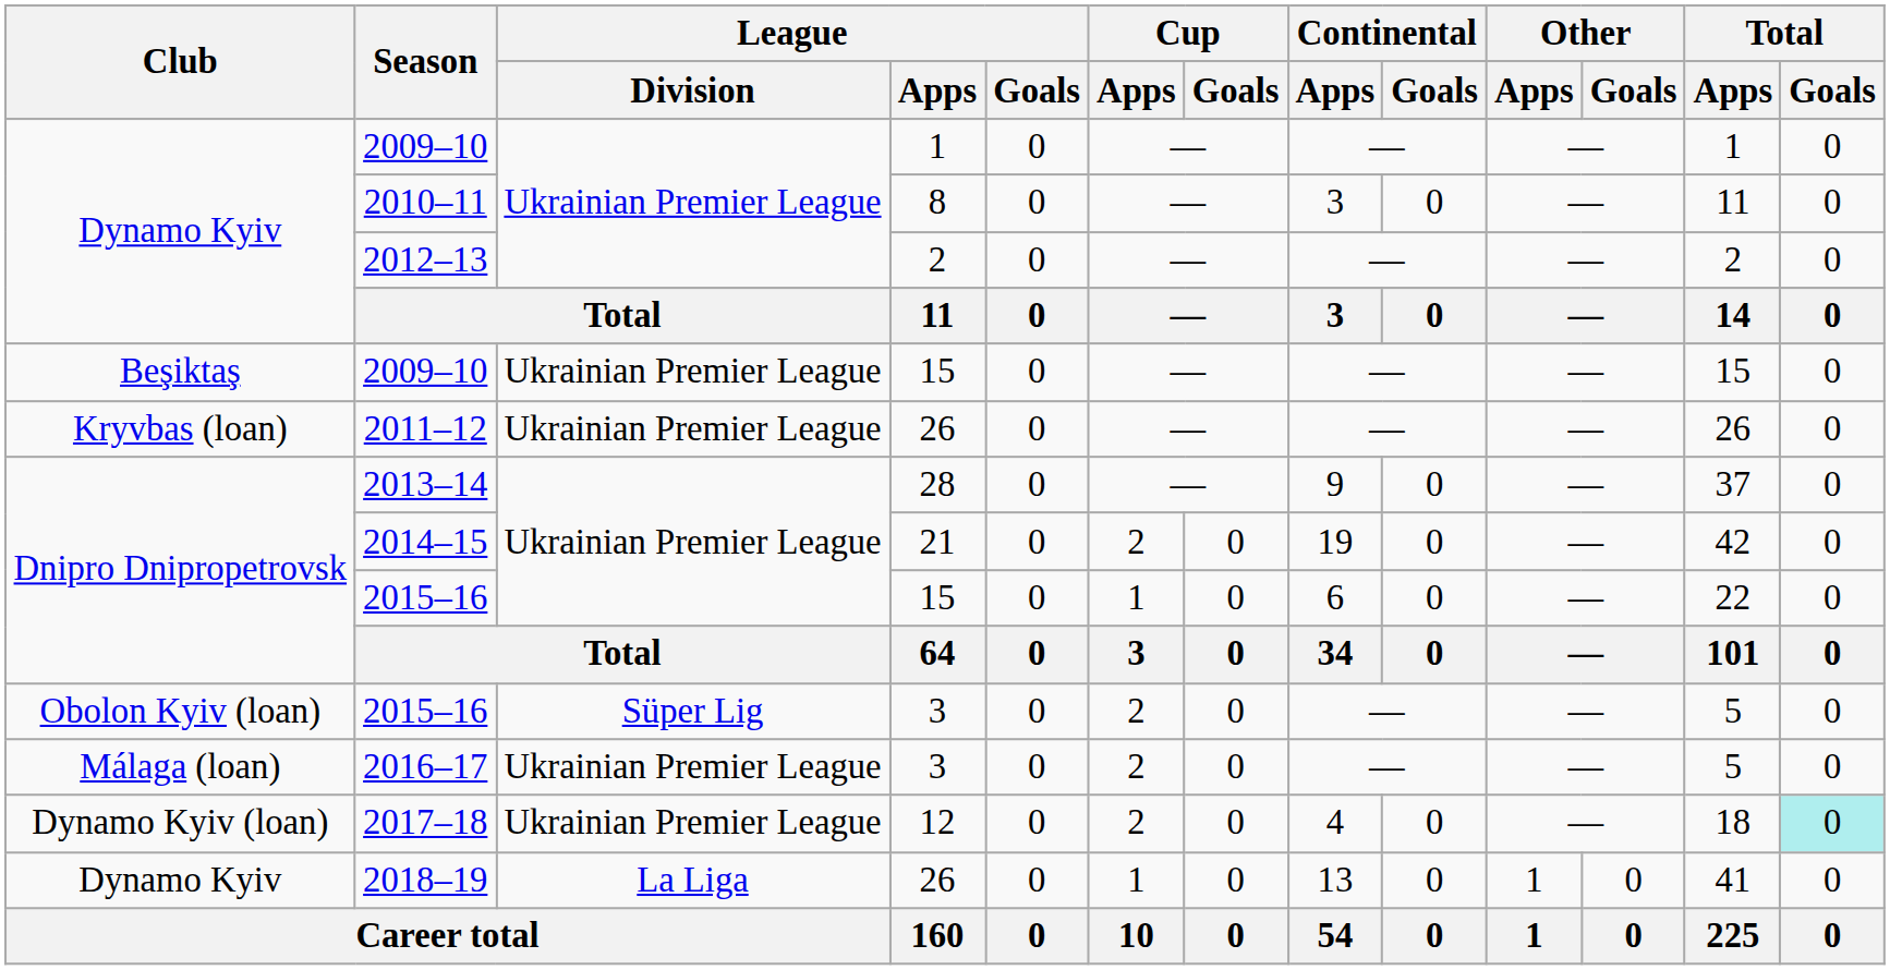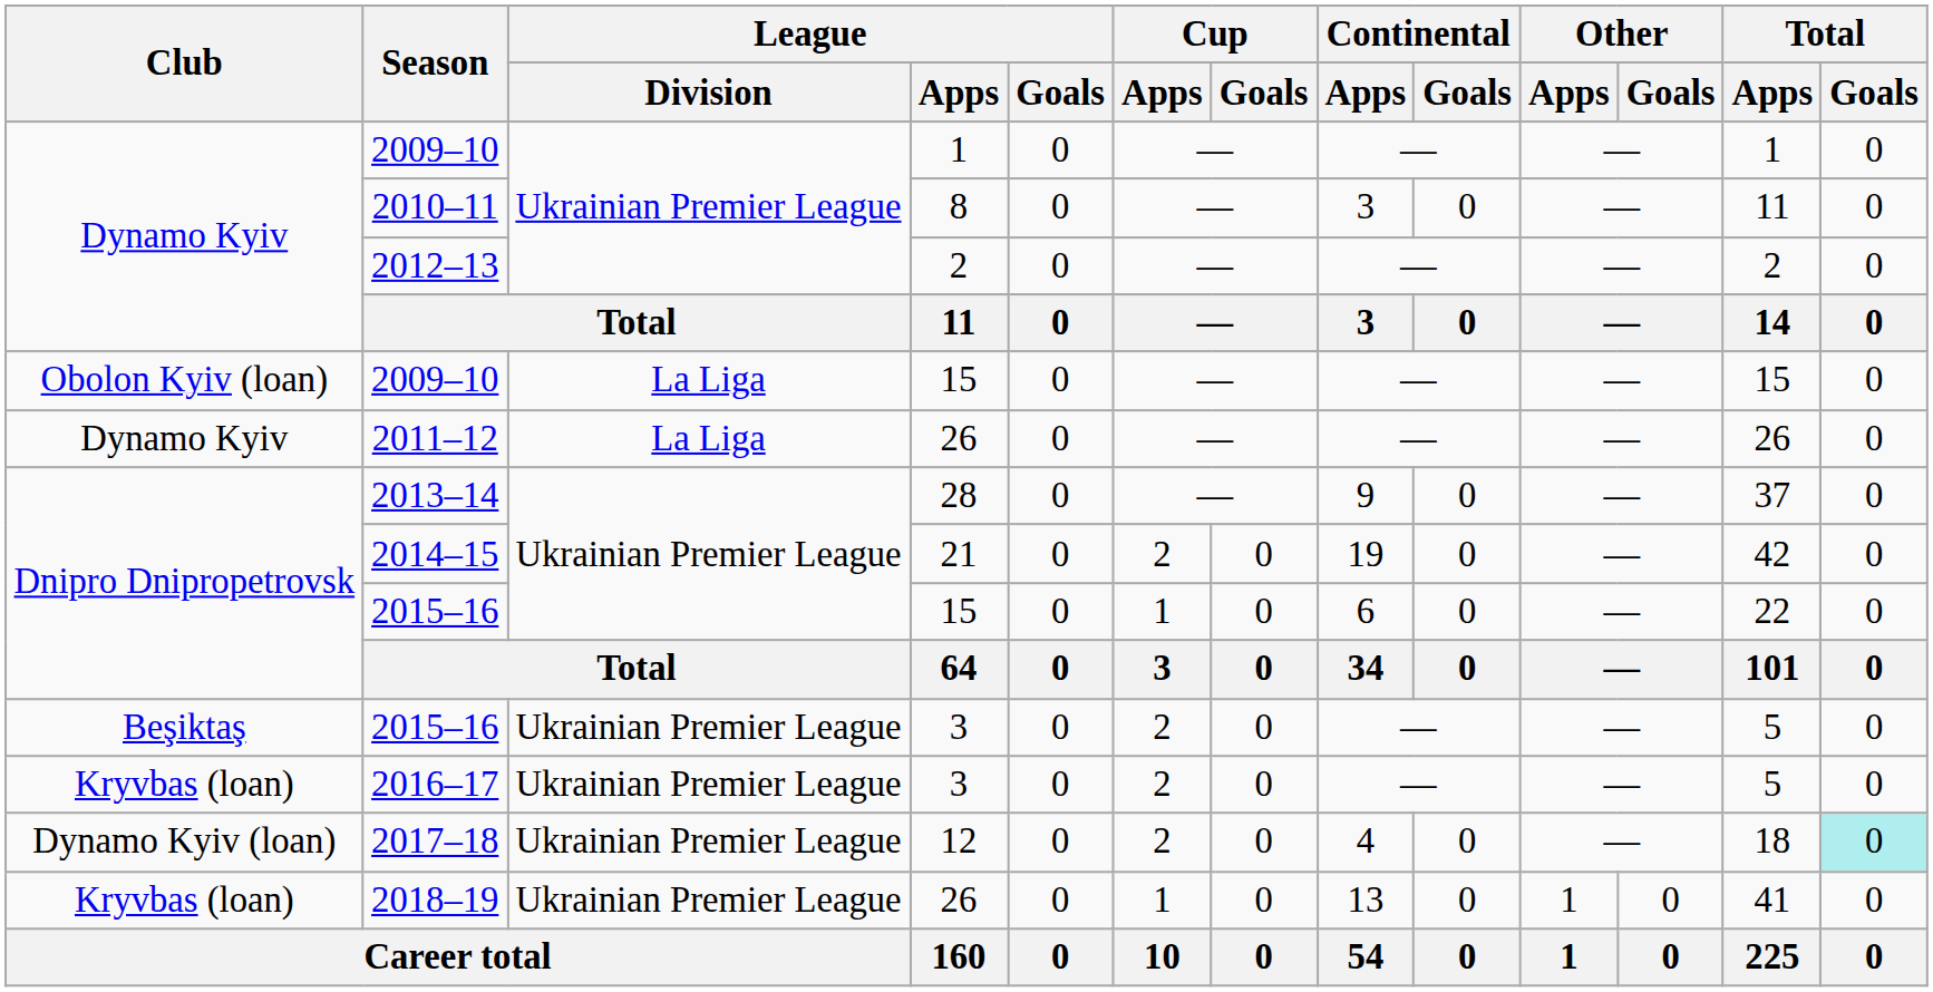2009–10 / 15 | Club: Beşiktaş -> Obolon Kyiv (loan)
2009–10 / 15 | League / Division: Ukrainian Premier League -> La Liga
2011–12 | Club: Kryvbas (loan) -> Dynamo Kyiv
2011–12 | League / Division: Ukrainian Premier League -> La Liga
2015–16 / 3 | Club: Obolon Kyiv (loan) -> Beşiktaş
2015–16 / 3 | League / Division: Süper Lig -> Ukrainian Premier League
2016–17 | Club: Málaga (loan) -> Kryvbas (loan)
2018–19 | Club: Dynamo Kyiv -> Kryvbas (loan)
2018–19 | League / Division: La Liga -> Ukrainian Premier League
